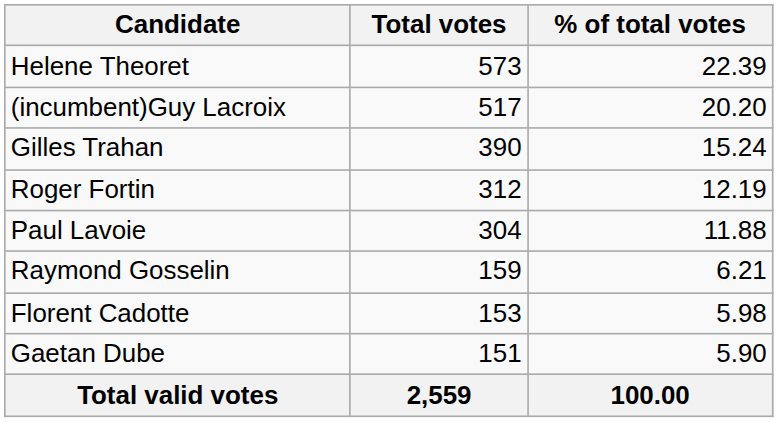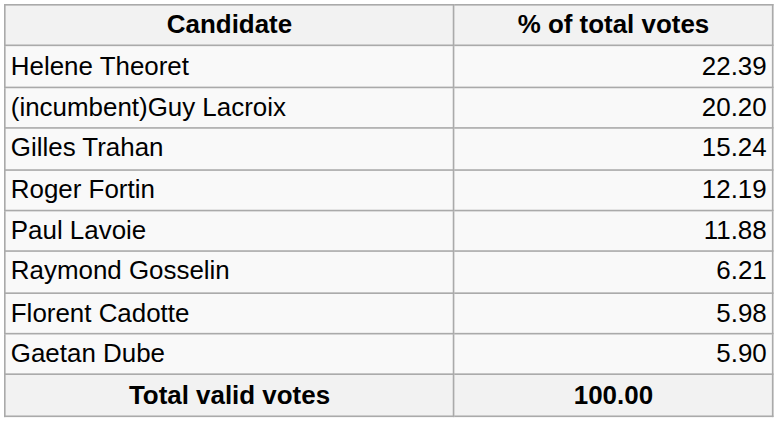- column: Total votes | 573 | 517 | 390 | 312 | 304 | 159 | 153 | 151 | 2,559
